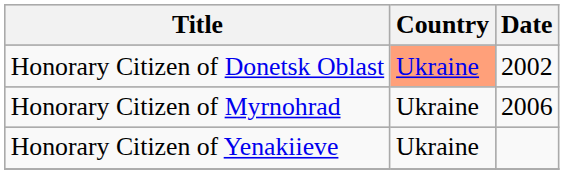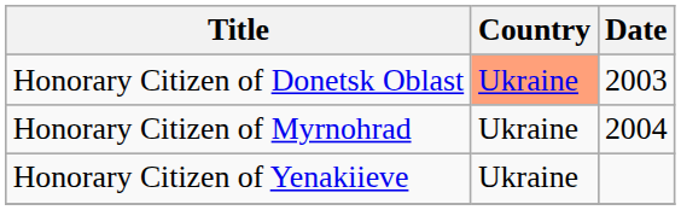Honorary Citizen of Donetsk Oblast | Date: 2002 -> 2003
Honorary Citizen of Myrnohrad | Date: 2006 -> 2004
